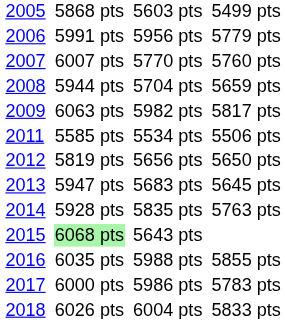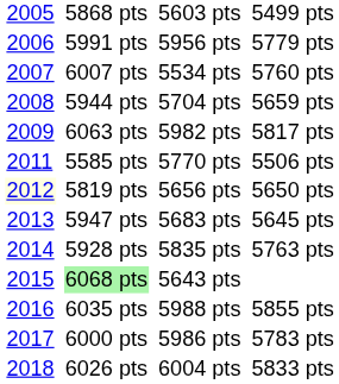6007 pts | column 5: 5770 pts -> 5534 pts
5585 pts | column 5: 5534 pts -> 5770 pts
5819 pts | column 1: no background -> lightyellow background
